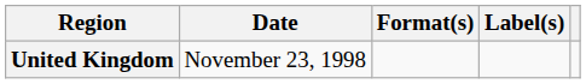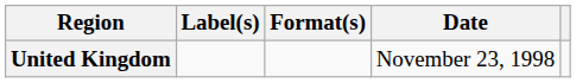columns swapped: Date <-> Label(s)
